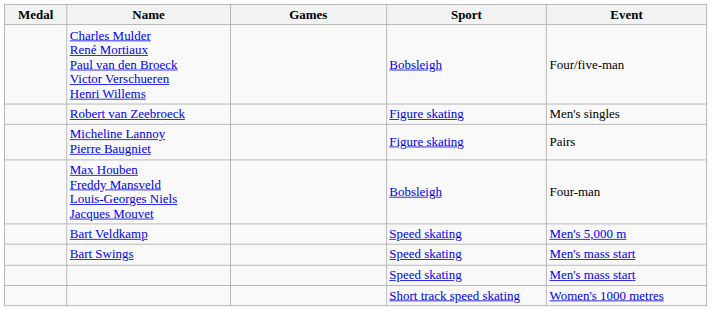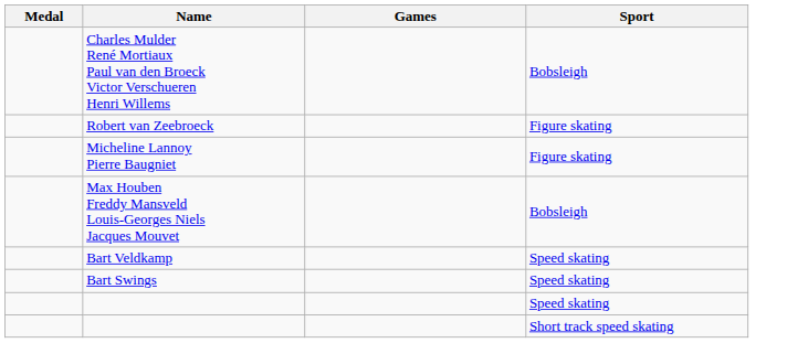- column: Event | Four/five-man | Men's singles | Pairs | Four-man | Men's 5,000 m | Men's mass start | Men's mass start | Women's 1000 metres
